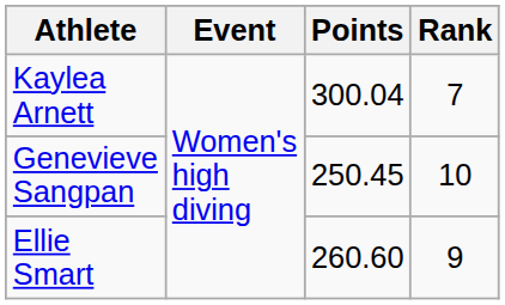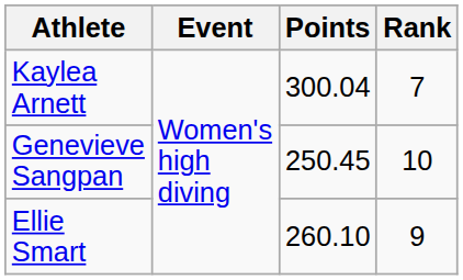Ellie Smart | Points: 260.60 -> 260.10
